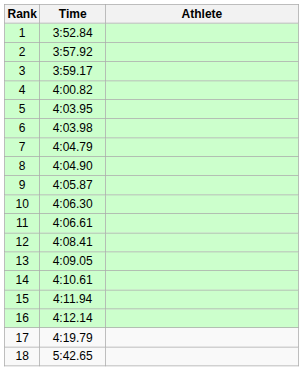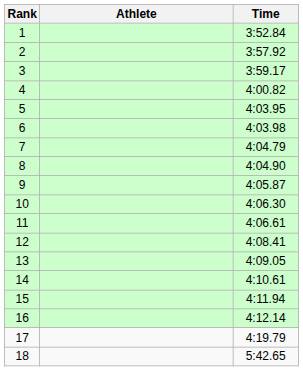columns swapped: Athlete <-> Time
